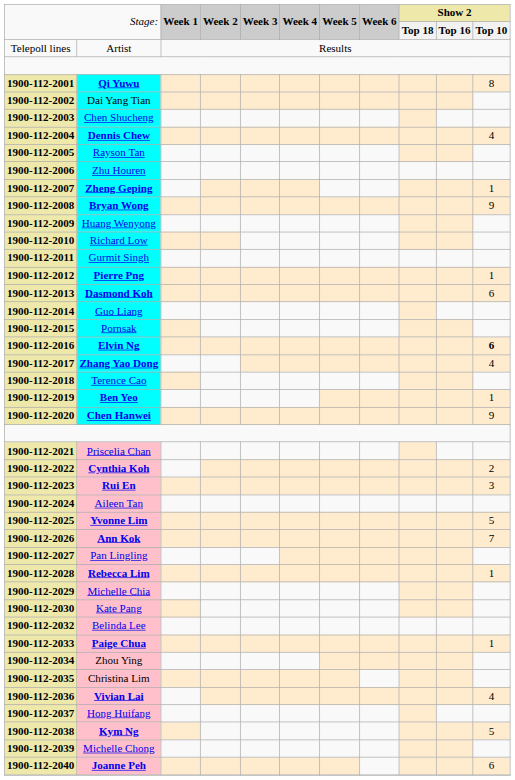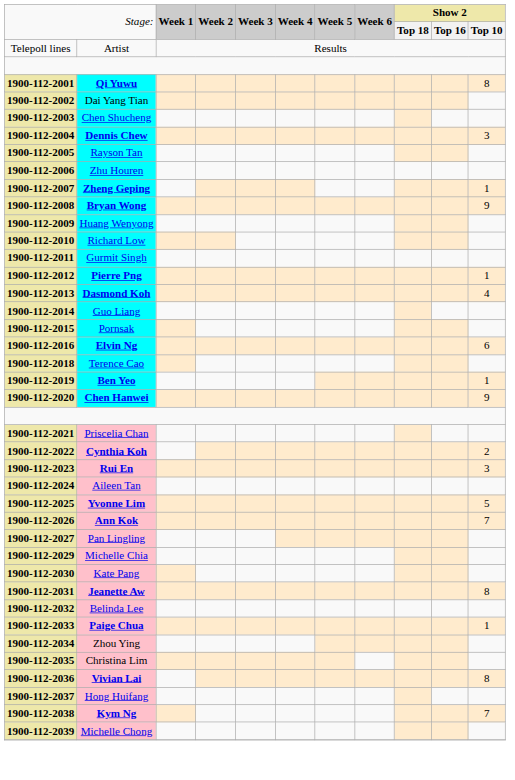Dennis Chew | column 11: 4 -> 3
Dasmond Koh | column 11: 6 -> 4
Elvin Ng | column 11: bold -> normal
- row: 1900-112-2017 | Zhang Yao Dong | 4
- row: 1900-112-2028 | Rebecca Lim | 1
+ row: 1900-112-2031 | Jeanette Aw | 8
Vivian Lai | column 11: 4 -> 8
Kym Ng | column 11: 5 -> 7
- row: 1900-112-2040 | Joanne Peh | 6
